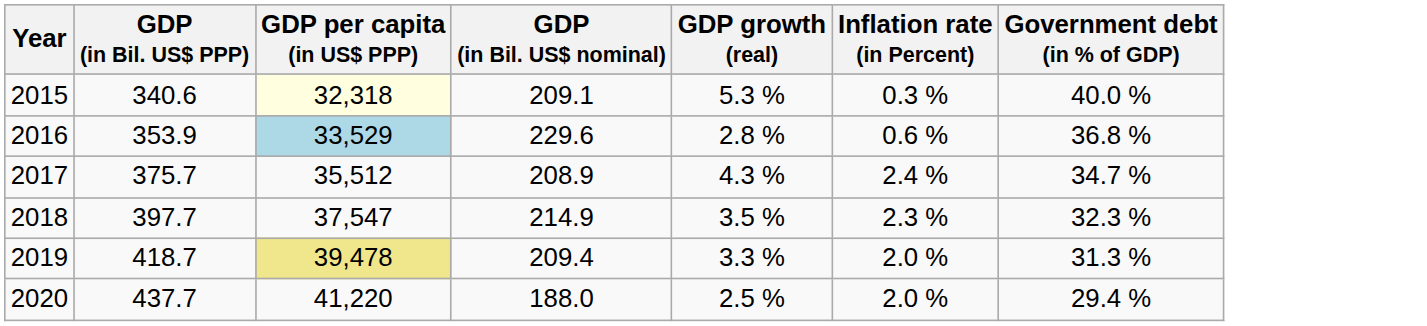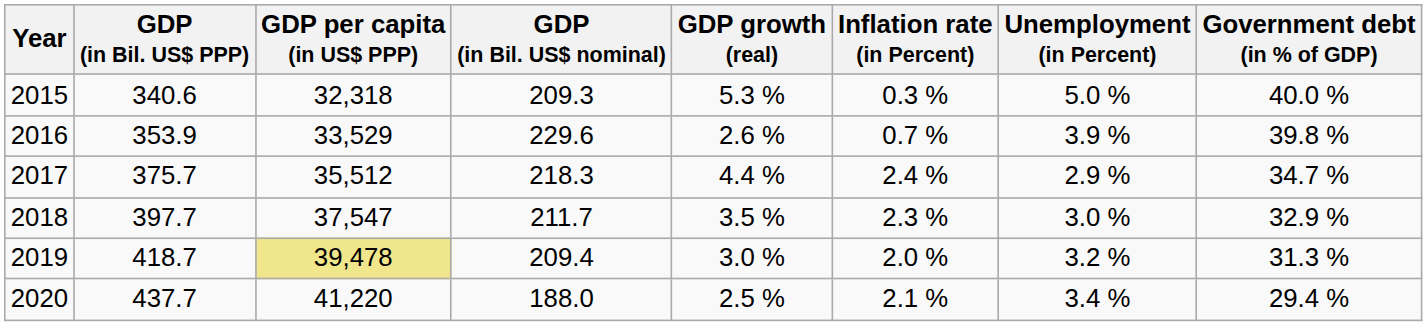+ column: Unemployment (in Percent) | 5.0 % | 3.9 % | 2.9 % | 3.0 % | 3.2 % | 3.4 %
2015 | GDP per capita (in US$ PPP): lightyellow background -> no background
2015 | GDP (in Bil. US$ nominal): 209.1 -> 209.3
2016 | GDP per capita (in US$ PPP): lightblue background -> no background
2016 | GDP growth (real): 2.8 % -> 2.6 %
2016 | Inflation rate (in Percent): 0.6 % -> 0.7 %
2016 | Government debt (in % of GDP): 36.8 % -> 39.8 %
2017 | GDP (in Bil. US$ nominal): 208.9 -> 218.3
2017 | GDP growth (real): 4.3 % -> 4.4 %
2018 | GDP (in Bil. US$ nominal): 214.9 -> 211.7
2018 | Government debt (in % of GDP): 32.3 % -> 32.9 %
2019 | GDP growth (real): 3.3 % -> 3.0 %
2020 | Inflation rate (in Percent): 2.0 % -> 2.1 %
